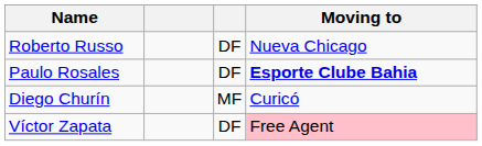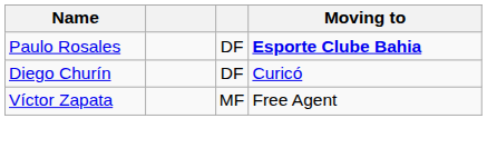- row: Roberto Russo | DF | Nueva Chicago
Diego Churín | column 3: MF -> DF
Víctor Zapata | column 3: DF -> MF
Víctor Zapata | Moving to: pink background -> no background
